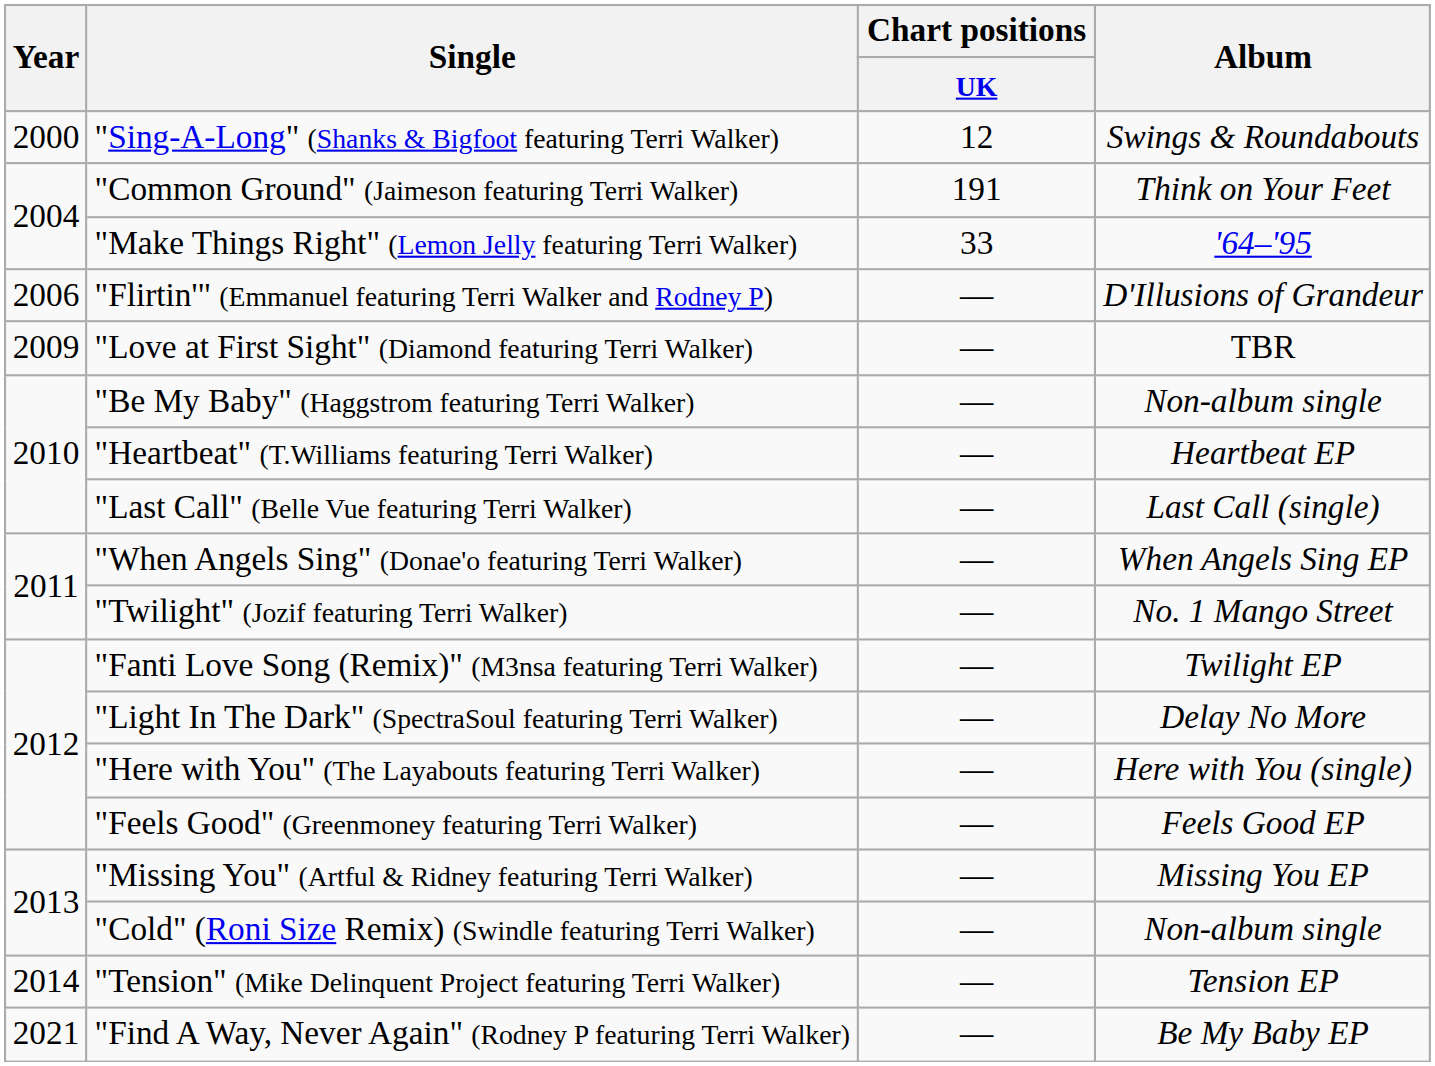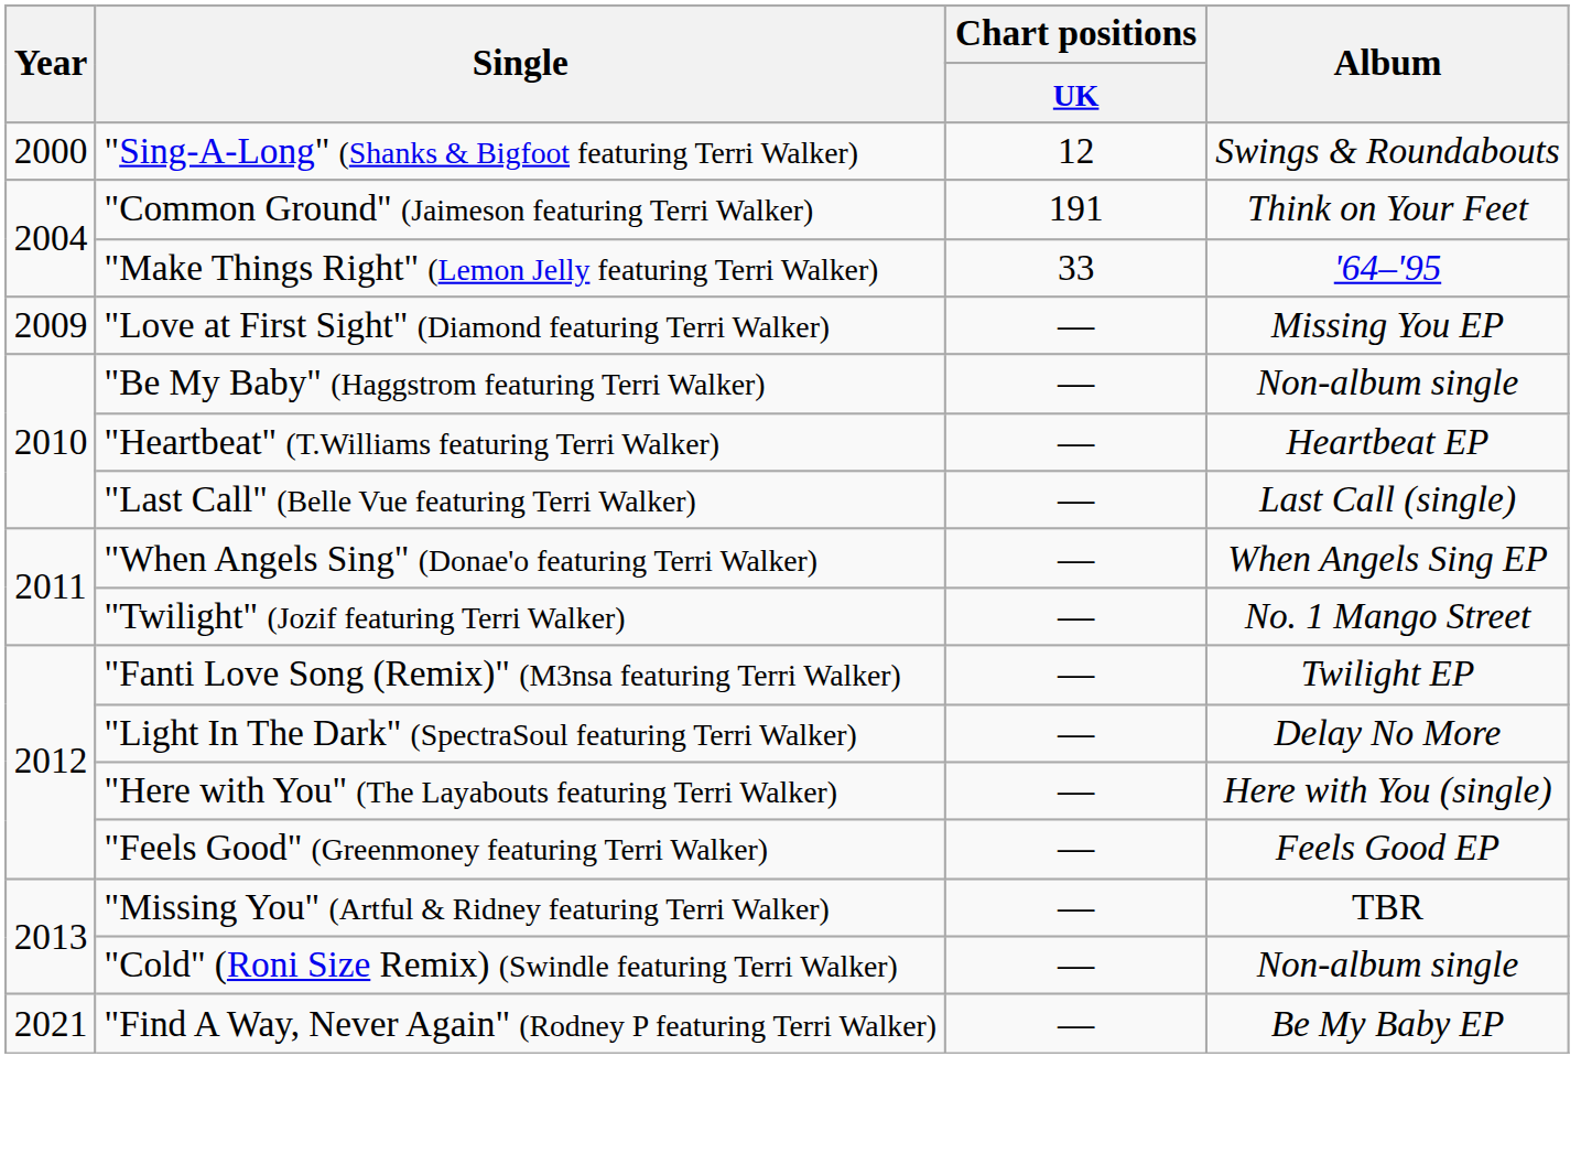- row: 2006 | "Flirtin'" (Emmanuel featuring Terri Walker and Rodney P) | — | D'Illusions of Grandeur
"Love at First Sight" (Diamond featuring Terri Walker) | Album: TBR -> Missing You EP
"Missing You" (Artful & Ridney featuring Terri Walker) | Album: Missing You EP -> TBR
- row: 2014 | "Tension" (Mike Delinquent Project featuring Terri Walker) | — | Tension EP
